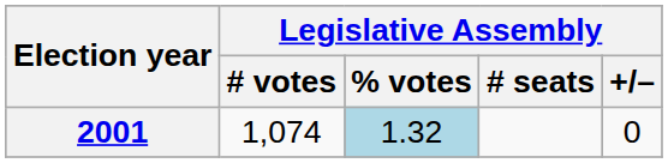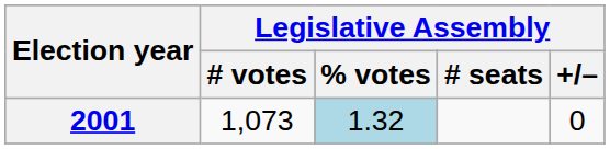2001 | Legislative Assembly / # votes: 1,074 -> 1,073
